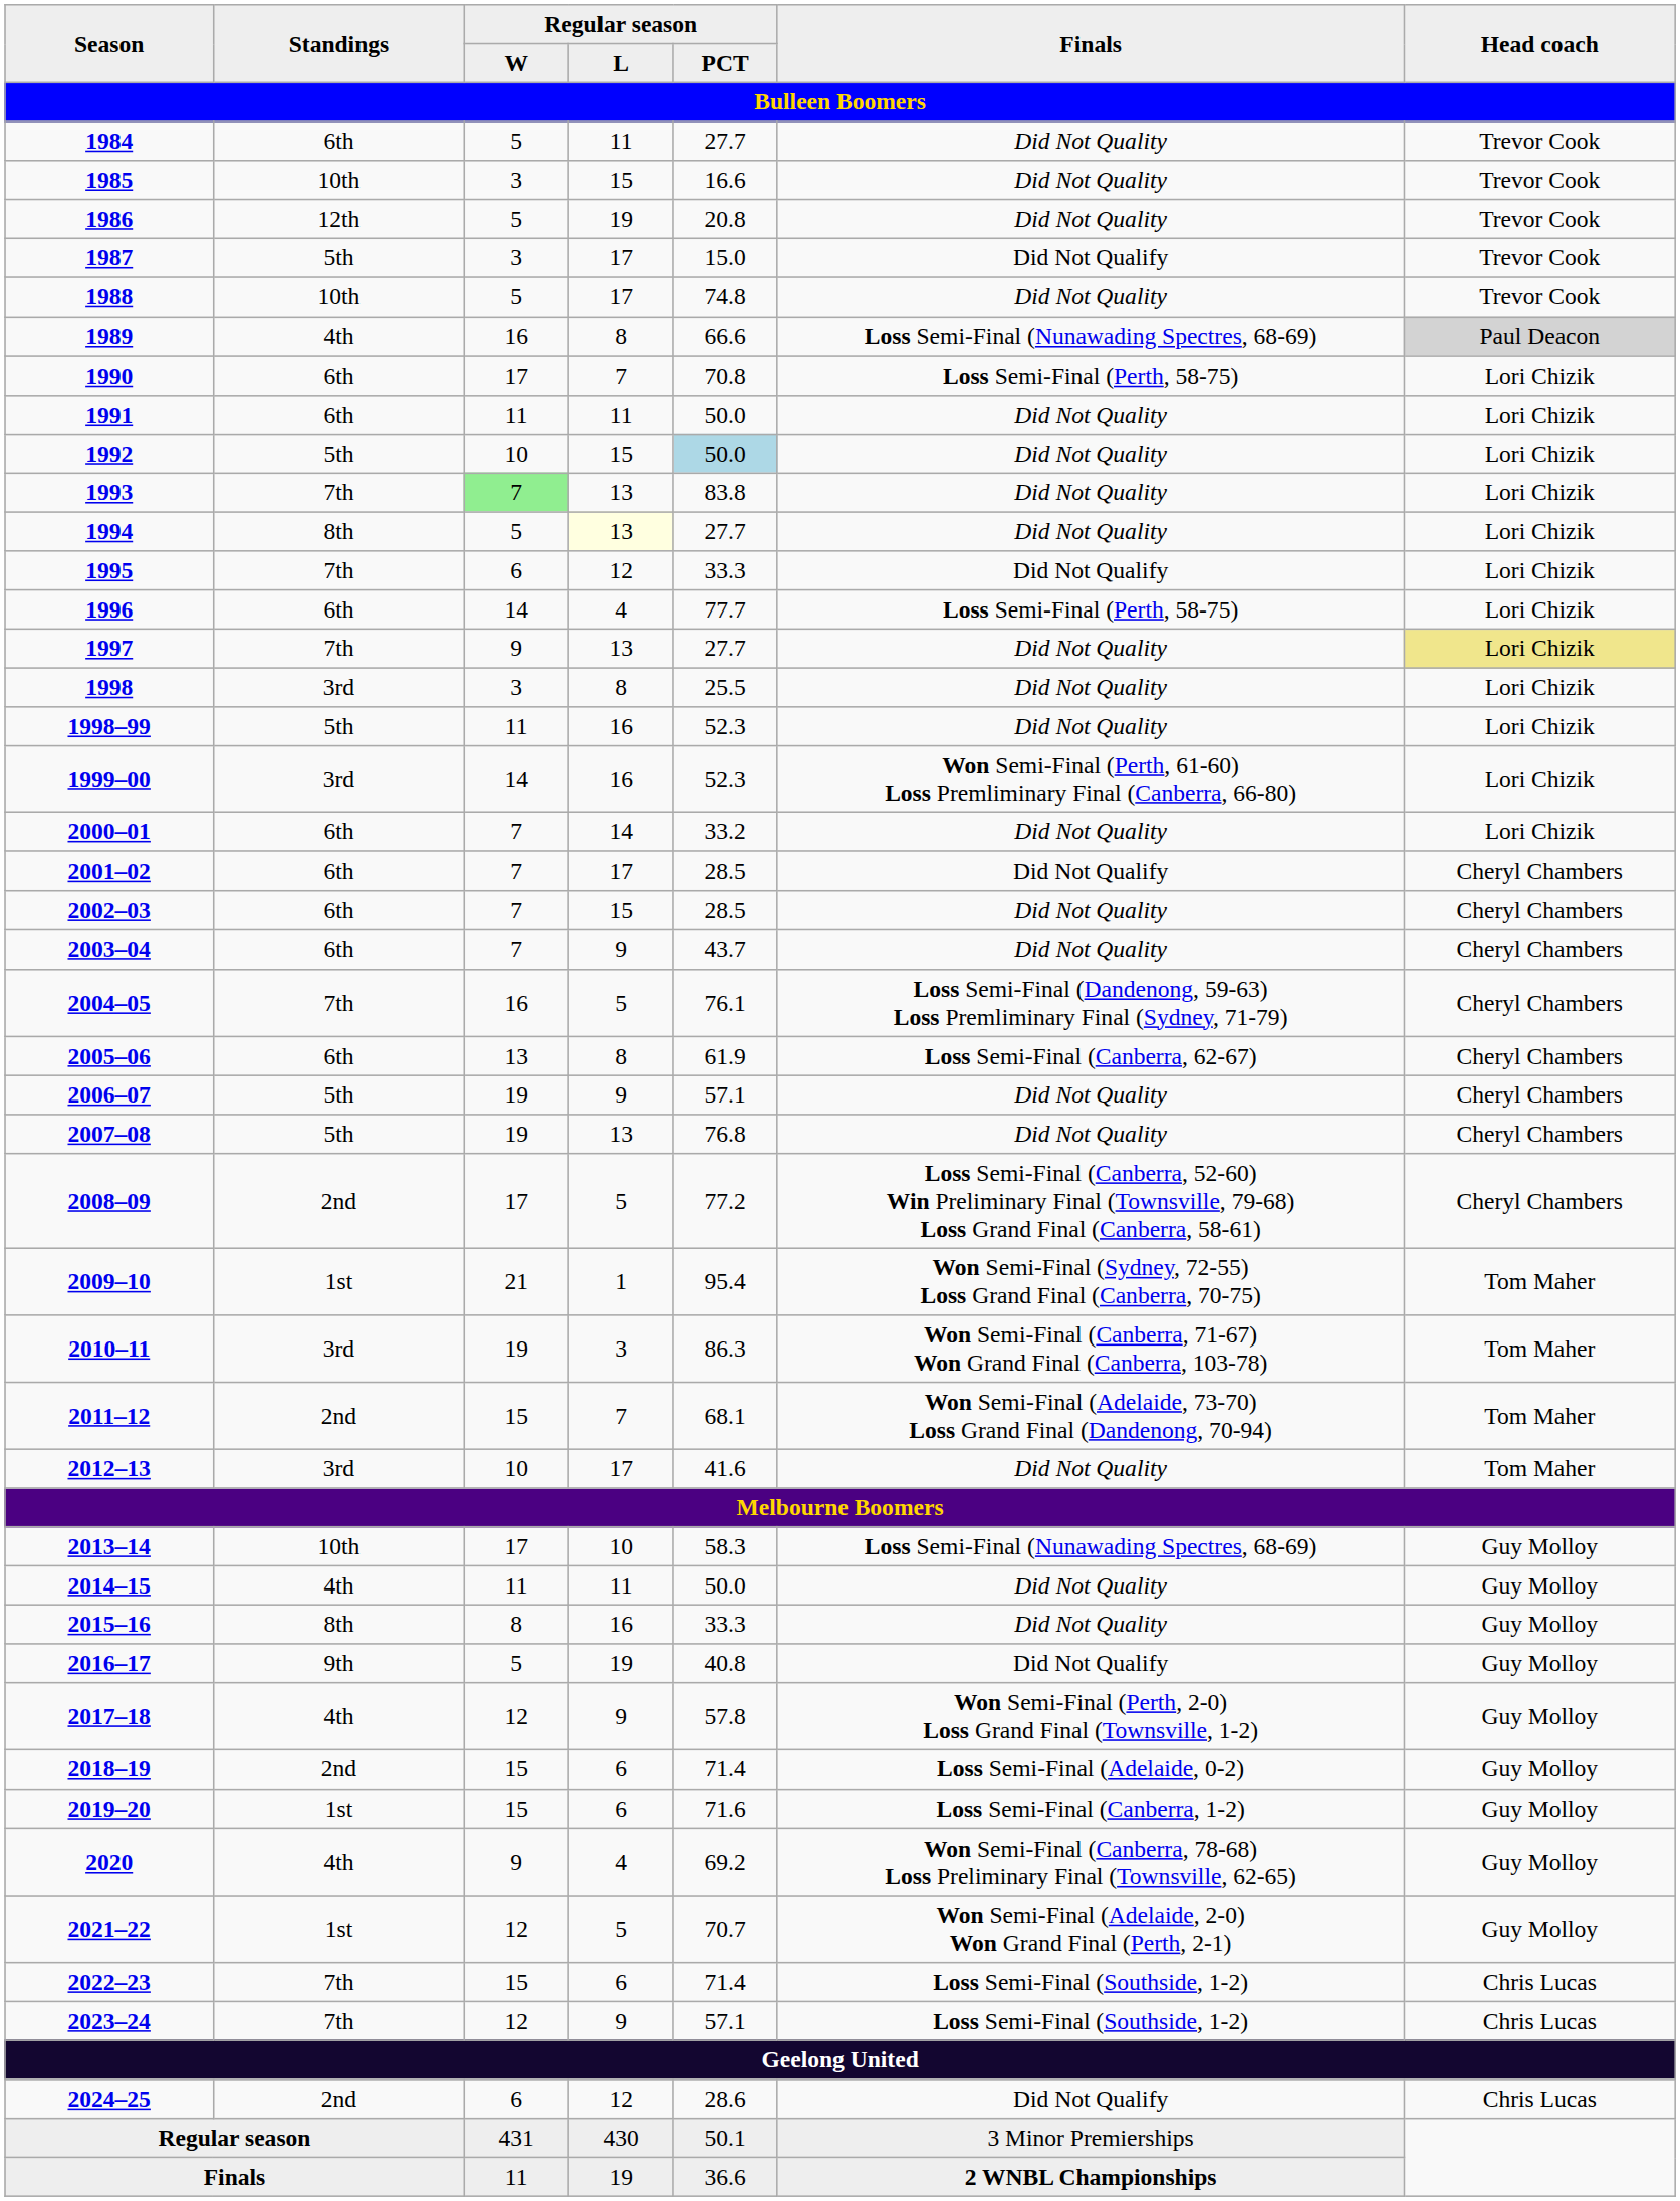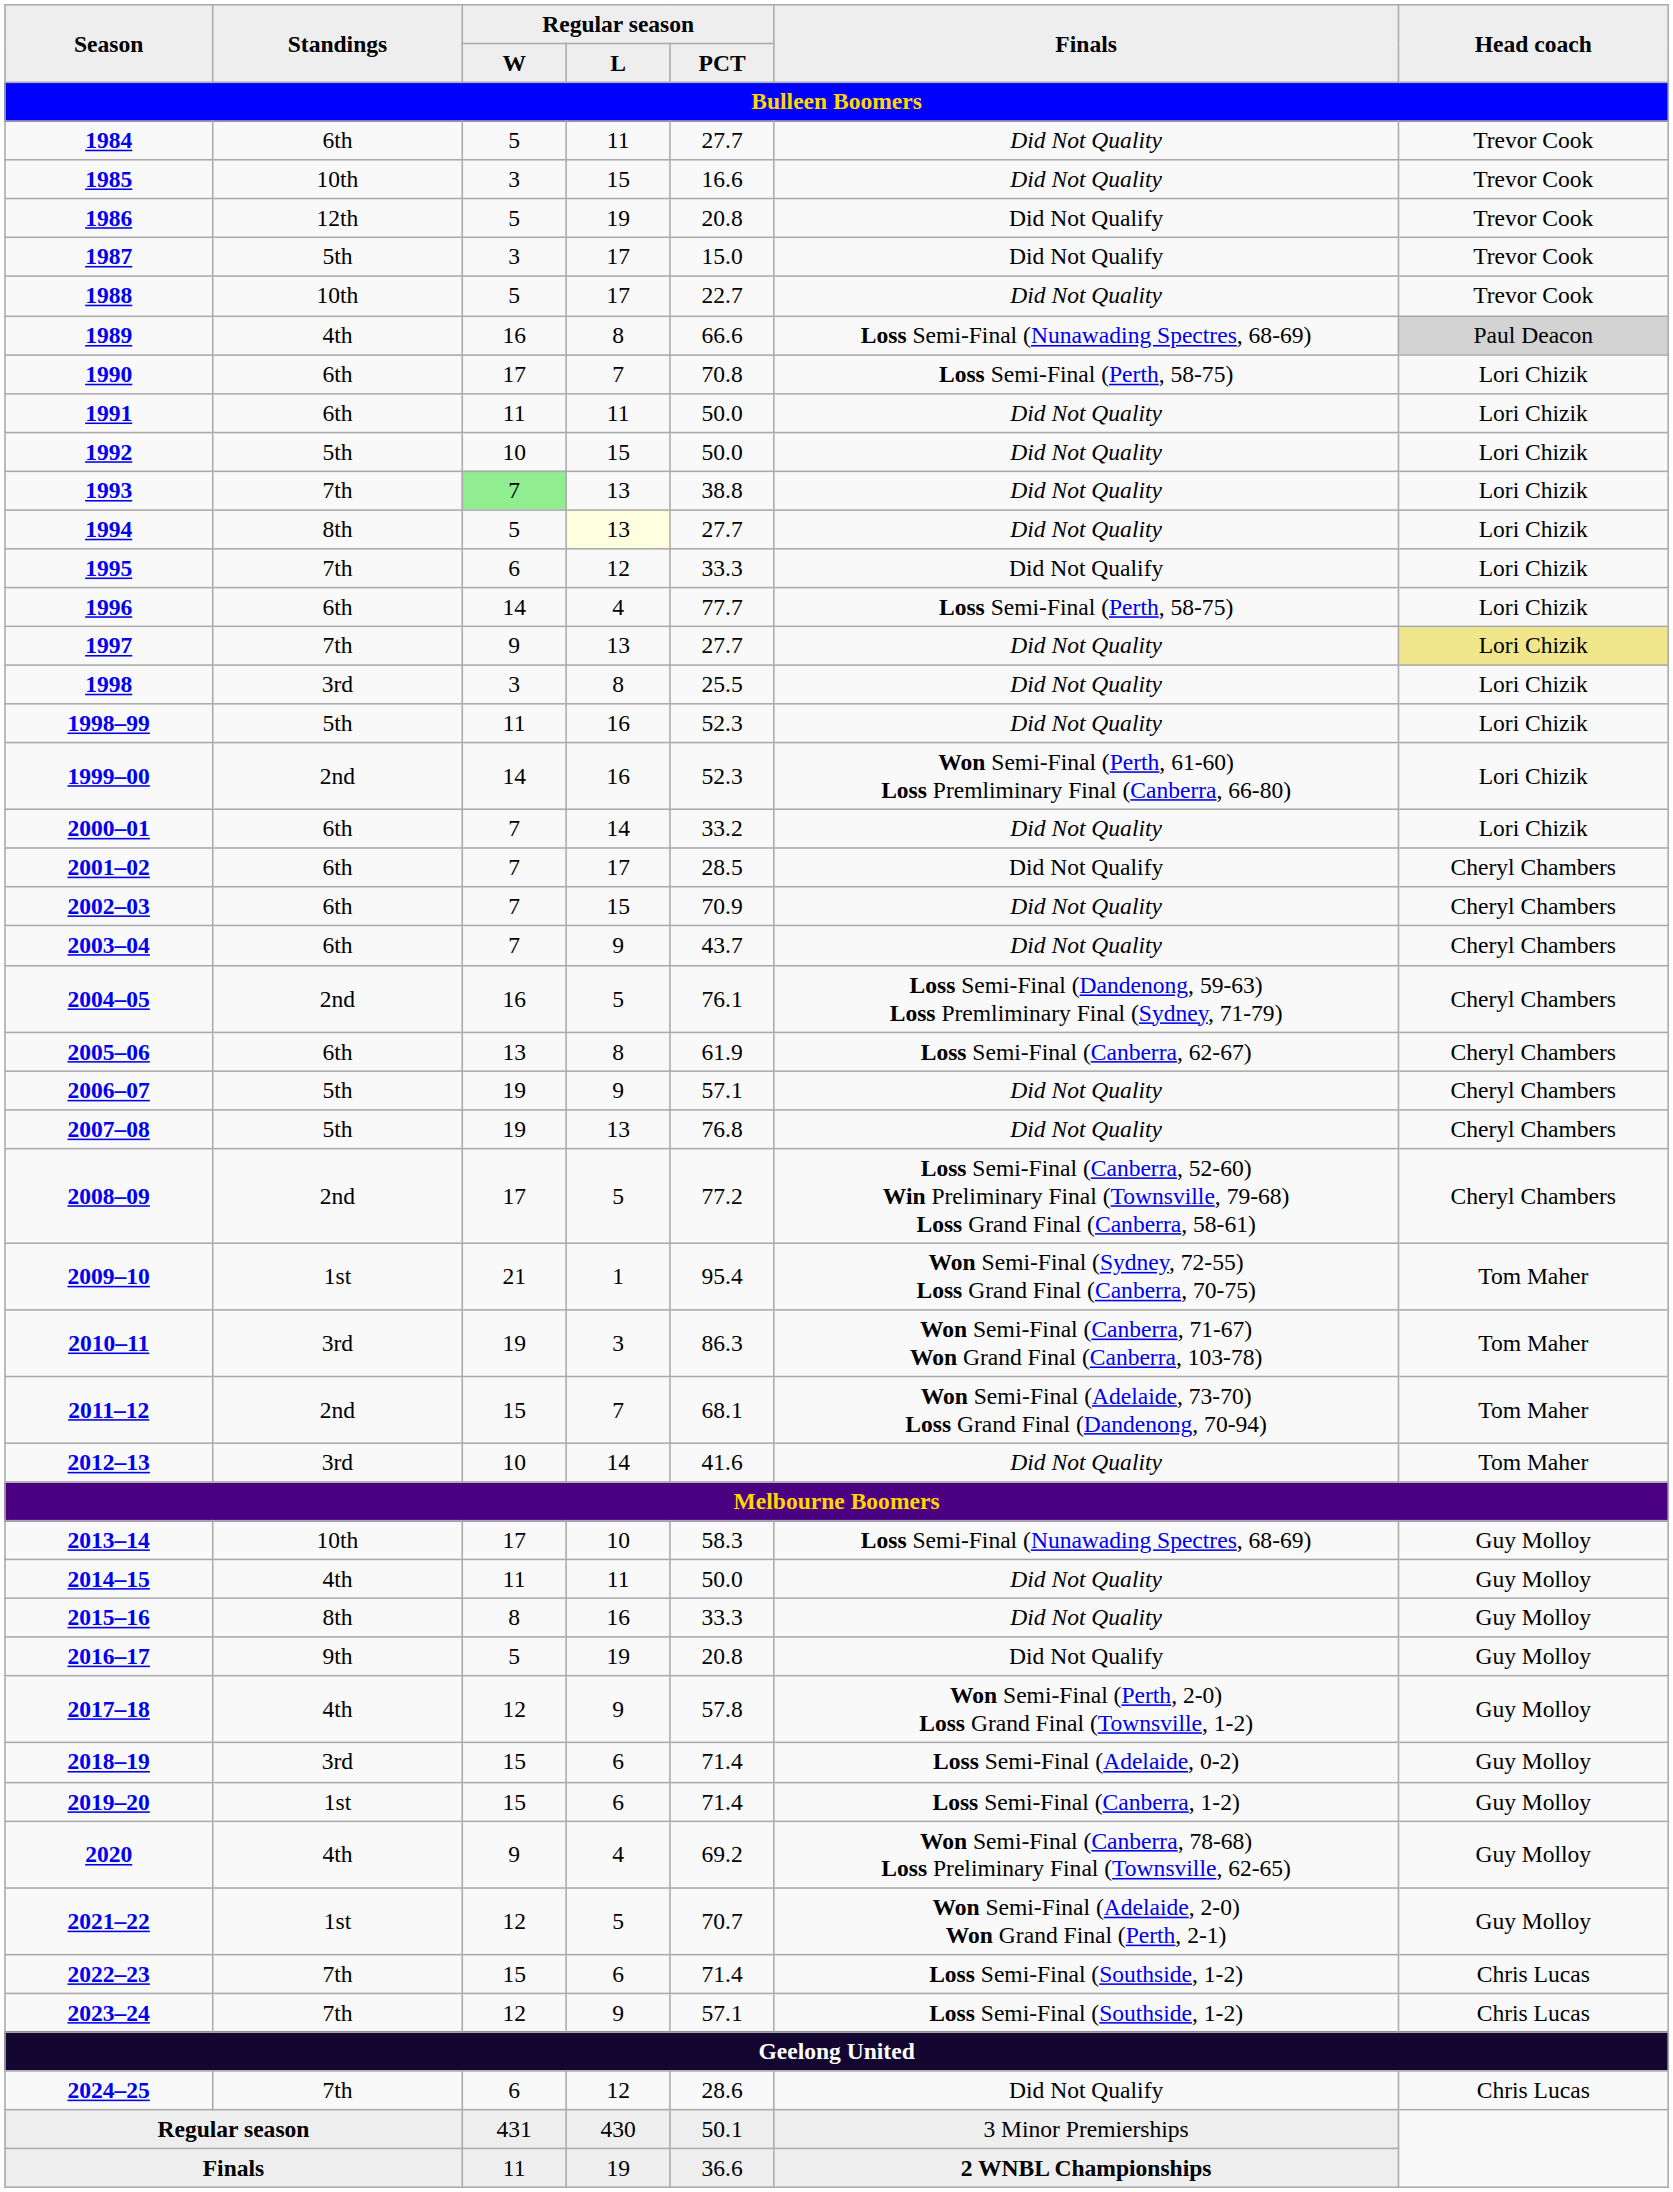1986 | Finals: Did Not Quality -> Did Not Qualify
1988 | Regular season / PCT: 74.8 -> 22.7
1992 | Regular season / PCT: lightblue background -> no background
1993 | Regular season / PCT: 83.8 -> 38.8
1999–00 | Standings: 3rd -> 2nd
2002–03 | Regular season / PCT: 28.5 -> 70.9
2004–05 | Standings: 7th -> 2nd
2012–13 | Regular season / L: 17 -> 14
2016–17 | Regular season / PCT: 40.8 -> 20.8
2018–19 | Standings: 2nd -> 3rd
2019–20 | Regular season / PCT: 71.6 -> 71.4
2024–25 | Standings: 2nd -> 7th
